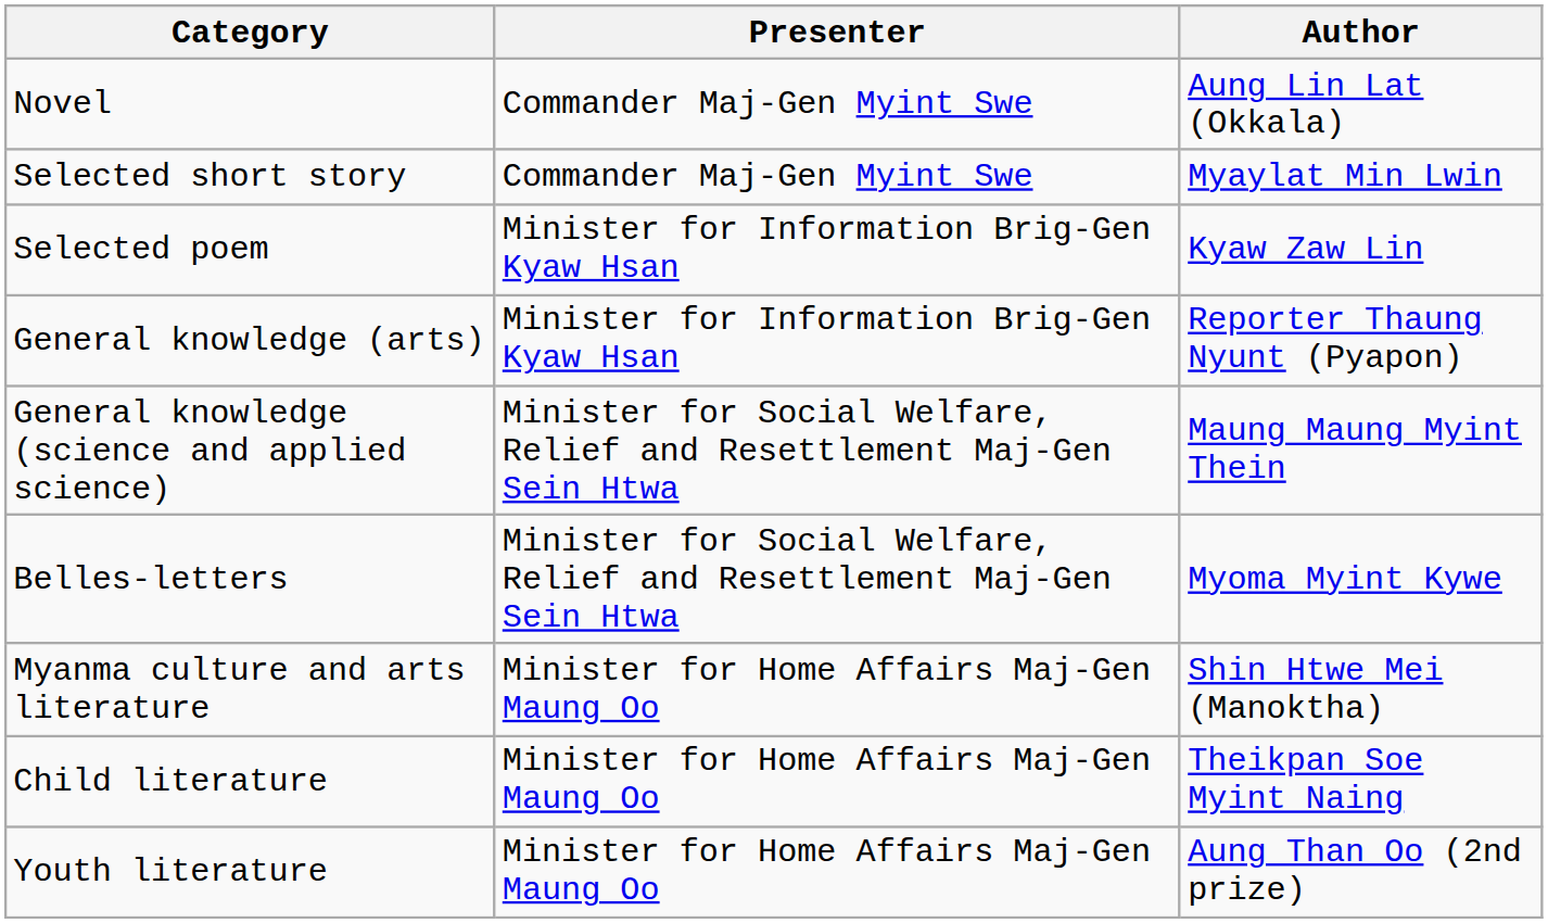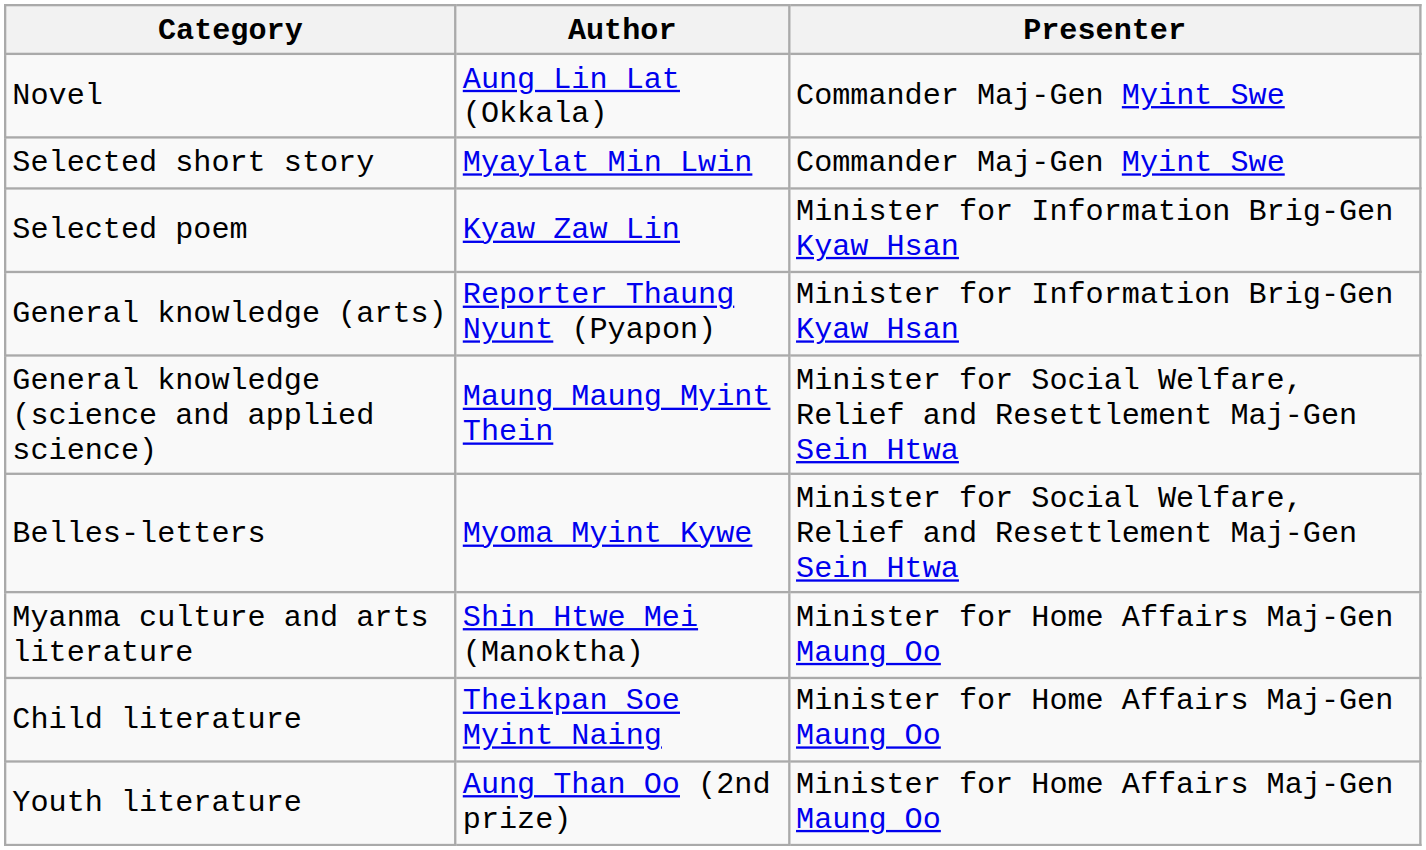columns swapped: Presenter <-> Author
